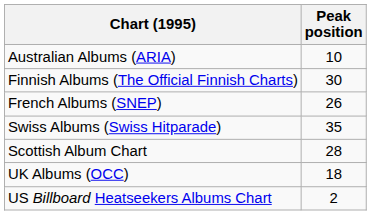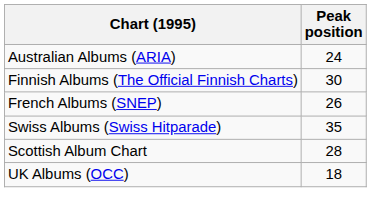Australian Albums (ARIA) | Peak position: 10 -> 24
- row: US Billboard Heatseekers Albums Chart | 2
